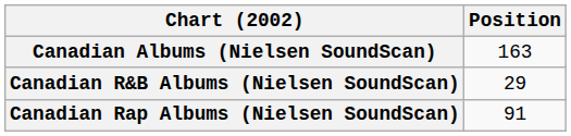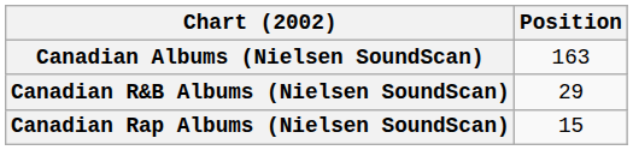Canadian Rap Albums (Nielsen SoundScan) | Position: 91 -> 15
